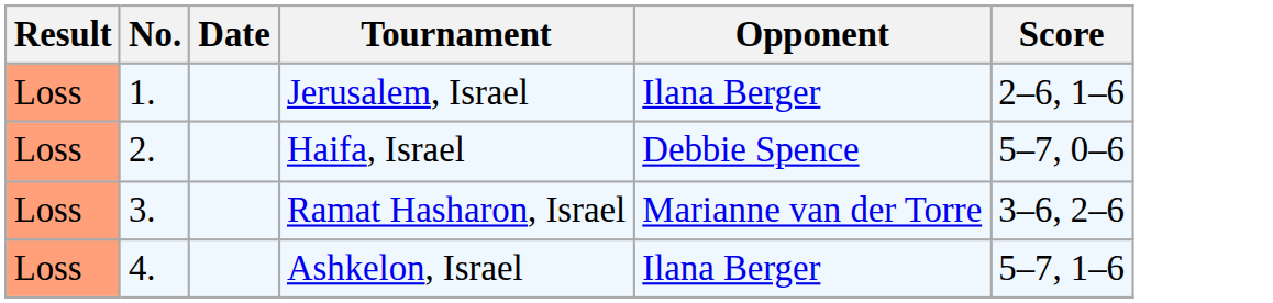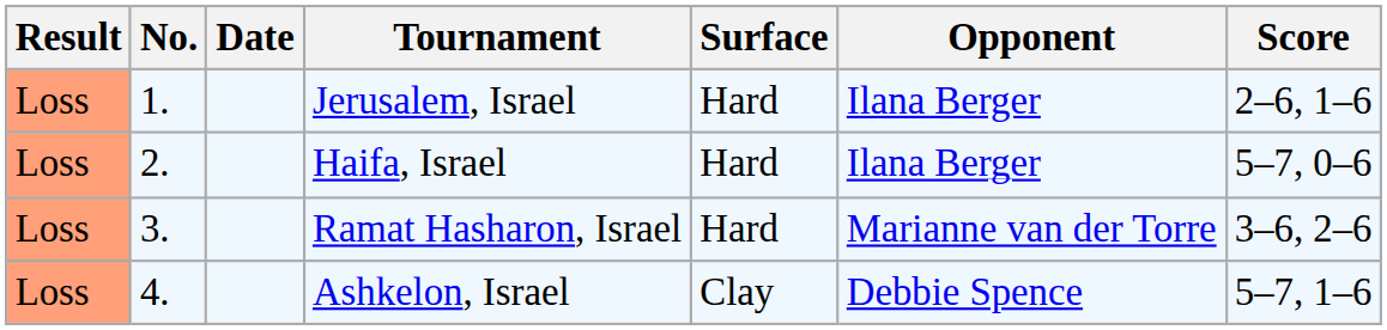+ column: Surface | Hard | Hard | Hard | Clay
Haifa, Israel | Opponent: Debbie Spence -> Ilana Berger
Ashkelon, Israel | Opponent: Ilana Berger -> Debbie Spence
